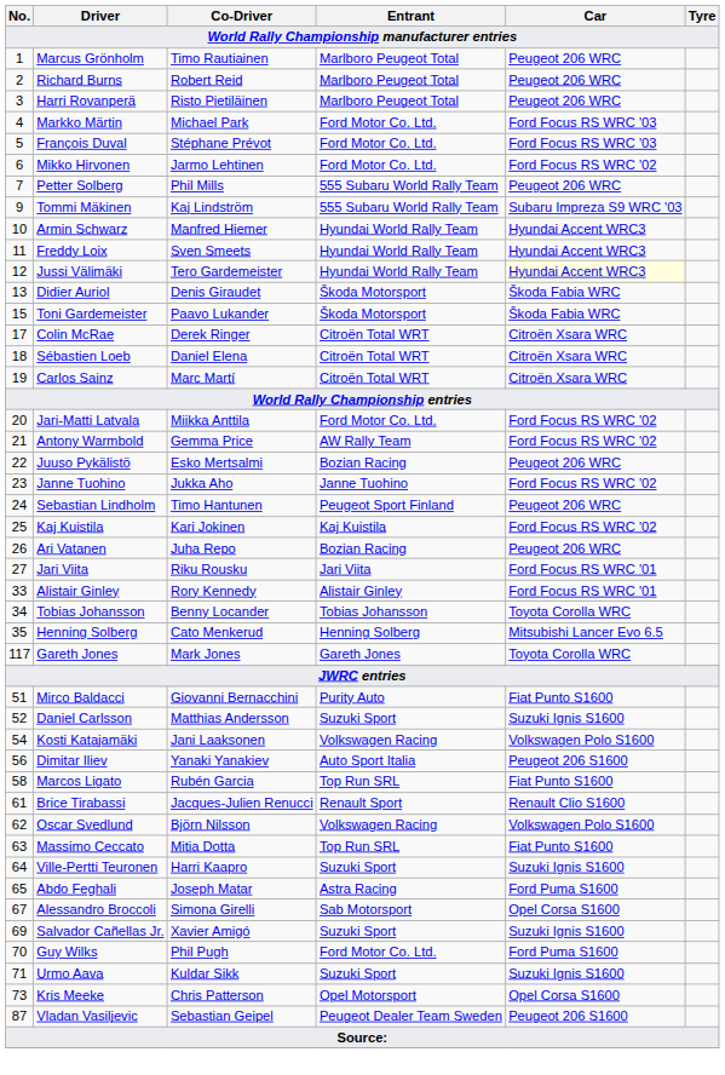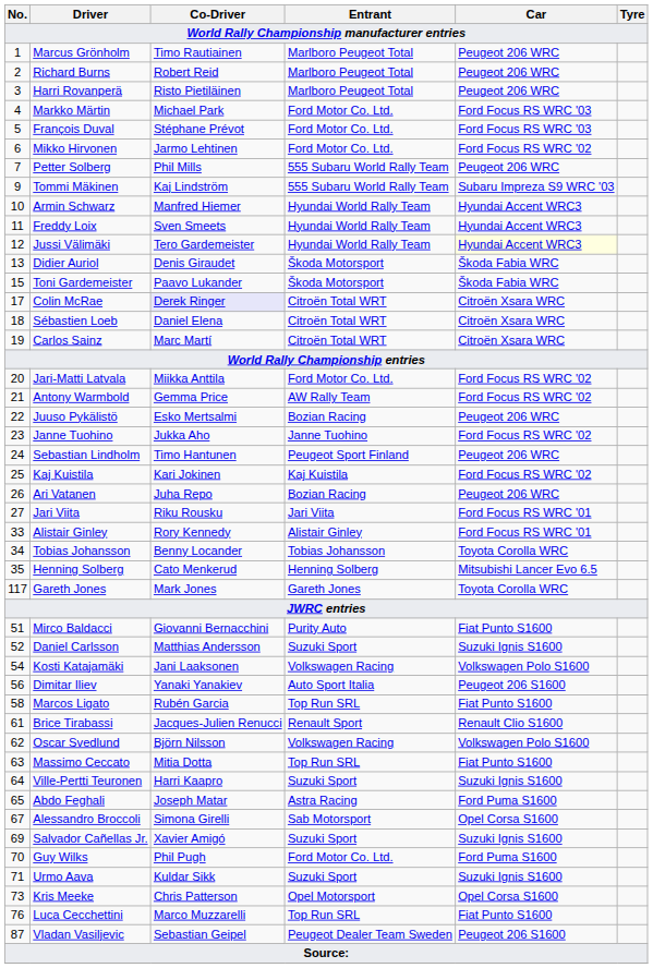Colin McRae | Co-Driver: no background -> lavender background
+ row: 76 | Luca Cecchettini | Marco Muzzarelli | Top Run SRL | Fiat Punto S1600
